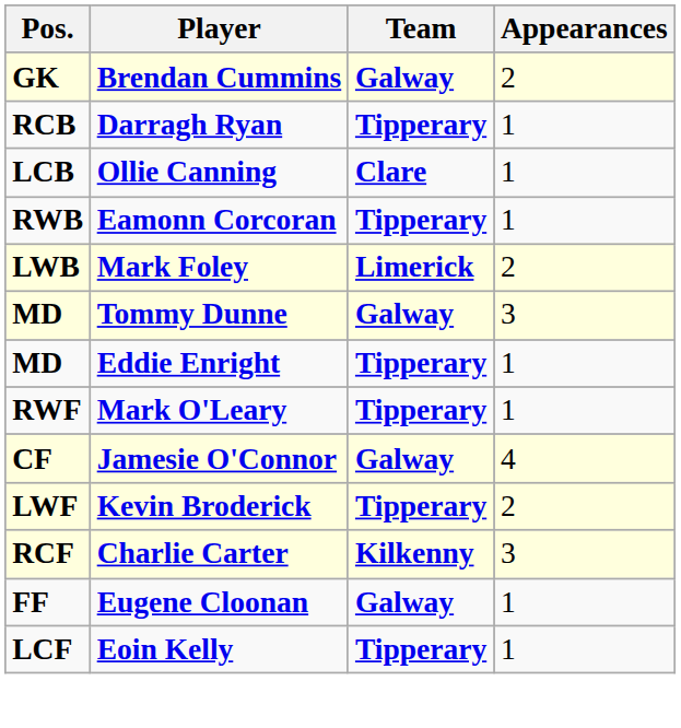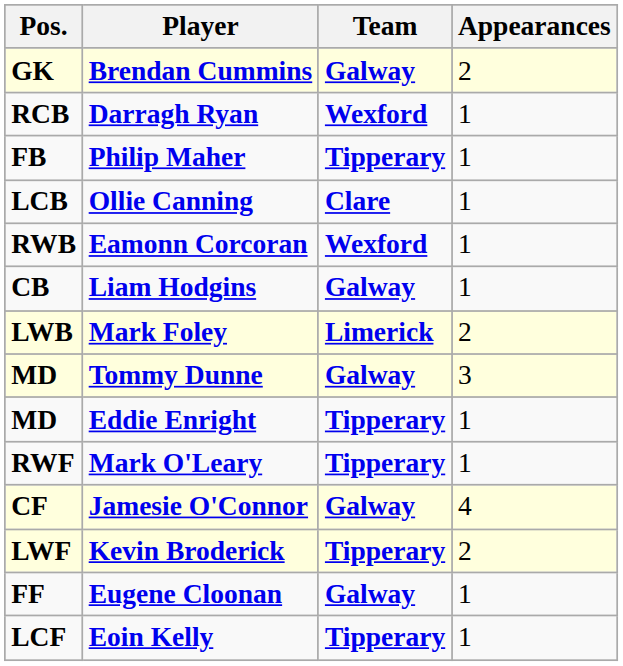Darragh Ryan | Team: Tipperary -> Wexford
+ row: FB | Philip Maher | Tipperary | 1
Eamonn Corcoran | Team: Tipperary -> Wexford
+ row: CB | Liam Hodgins | Galway | 1
- row: RCF | Charlie Carter | Kilkenny | 3
